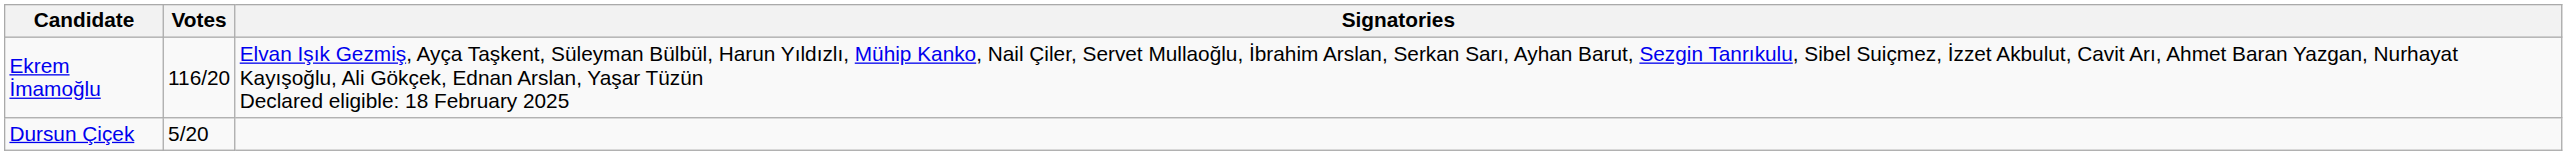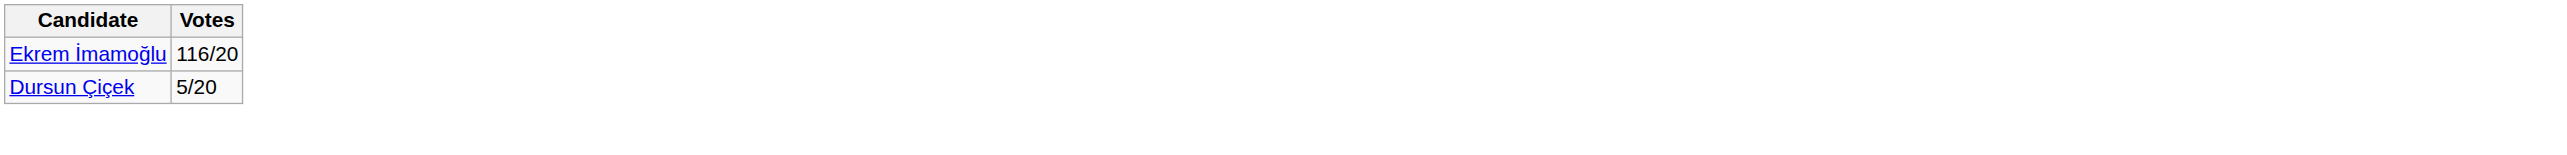- column: Signatories | Elvan Işık Gezmiş, Ayça Taşkent, Süleyman Bülbül, Harun Yıldızlı, Mühip Kanko, Nail Çiler, Servet Mullaoğlu, İbrahim Arslan, Serkan Sarı, Ayhan Barut, Sezgin Tanrıkulu, Sibel Suiçmez, İzzet Akbulut, Cavit Arı, Ahmet Baran Yazgan, Nurhayat Kayışoğlu, Ali Gökçek, Ednan Arslan, Yaşar Tüzün Declared eligible: 18 February 2025
